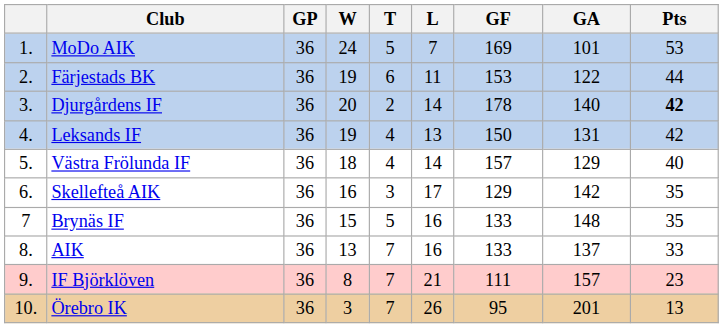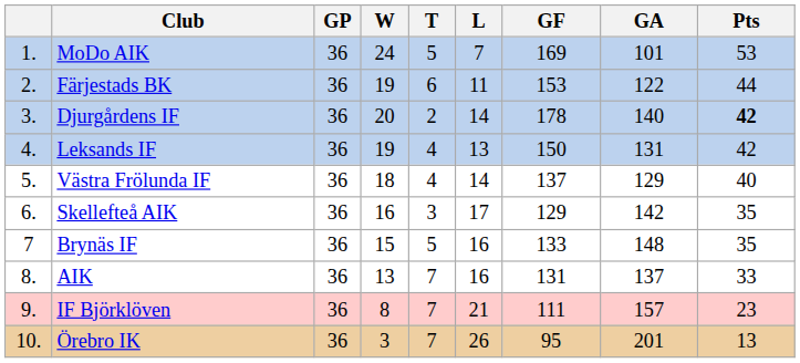Västra Frölunda IF | GF: 157 -> 137
AIK | GF: 133 -> 131
